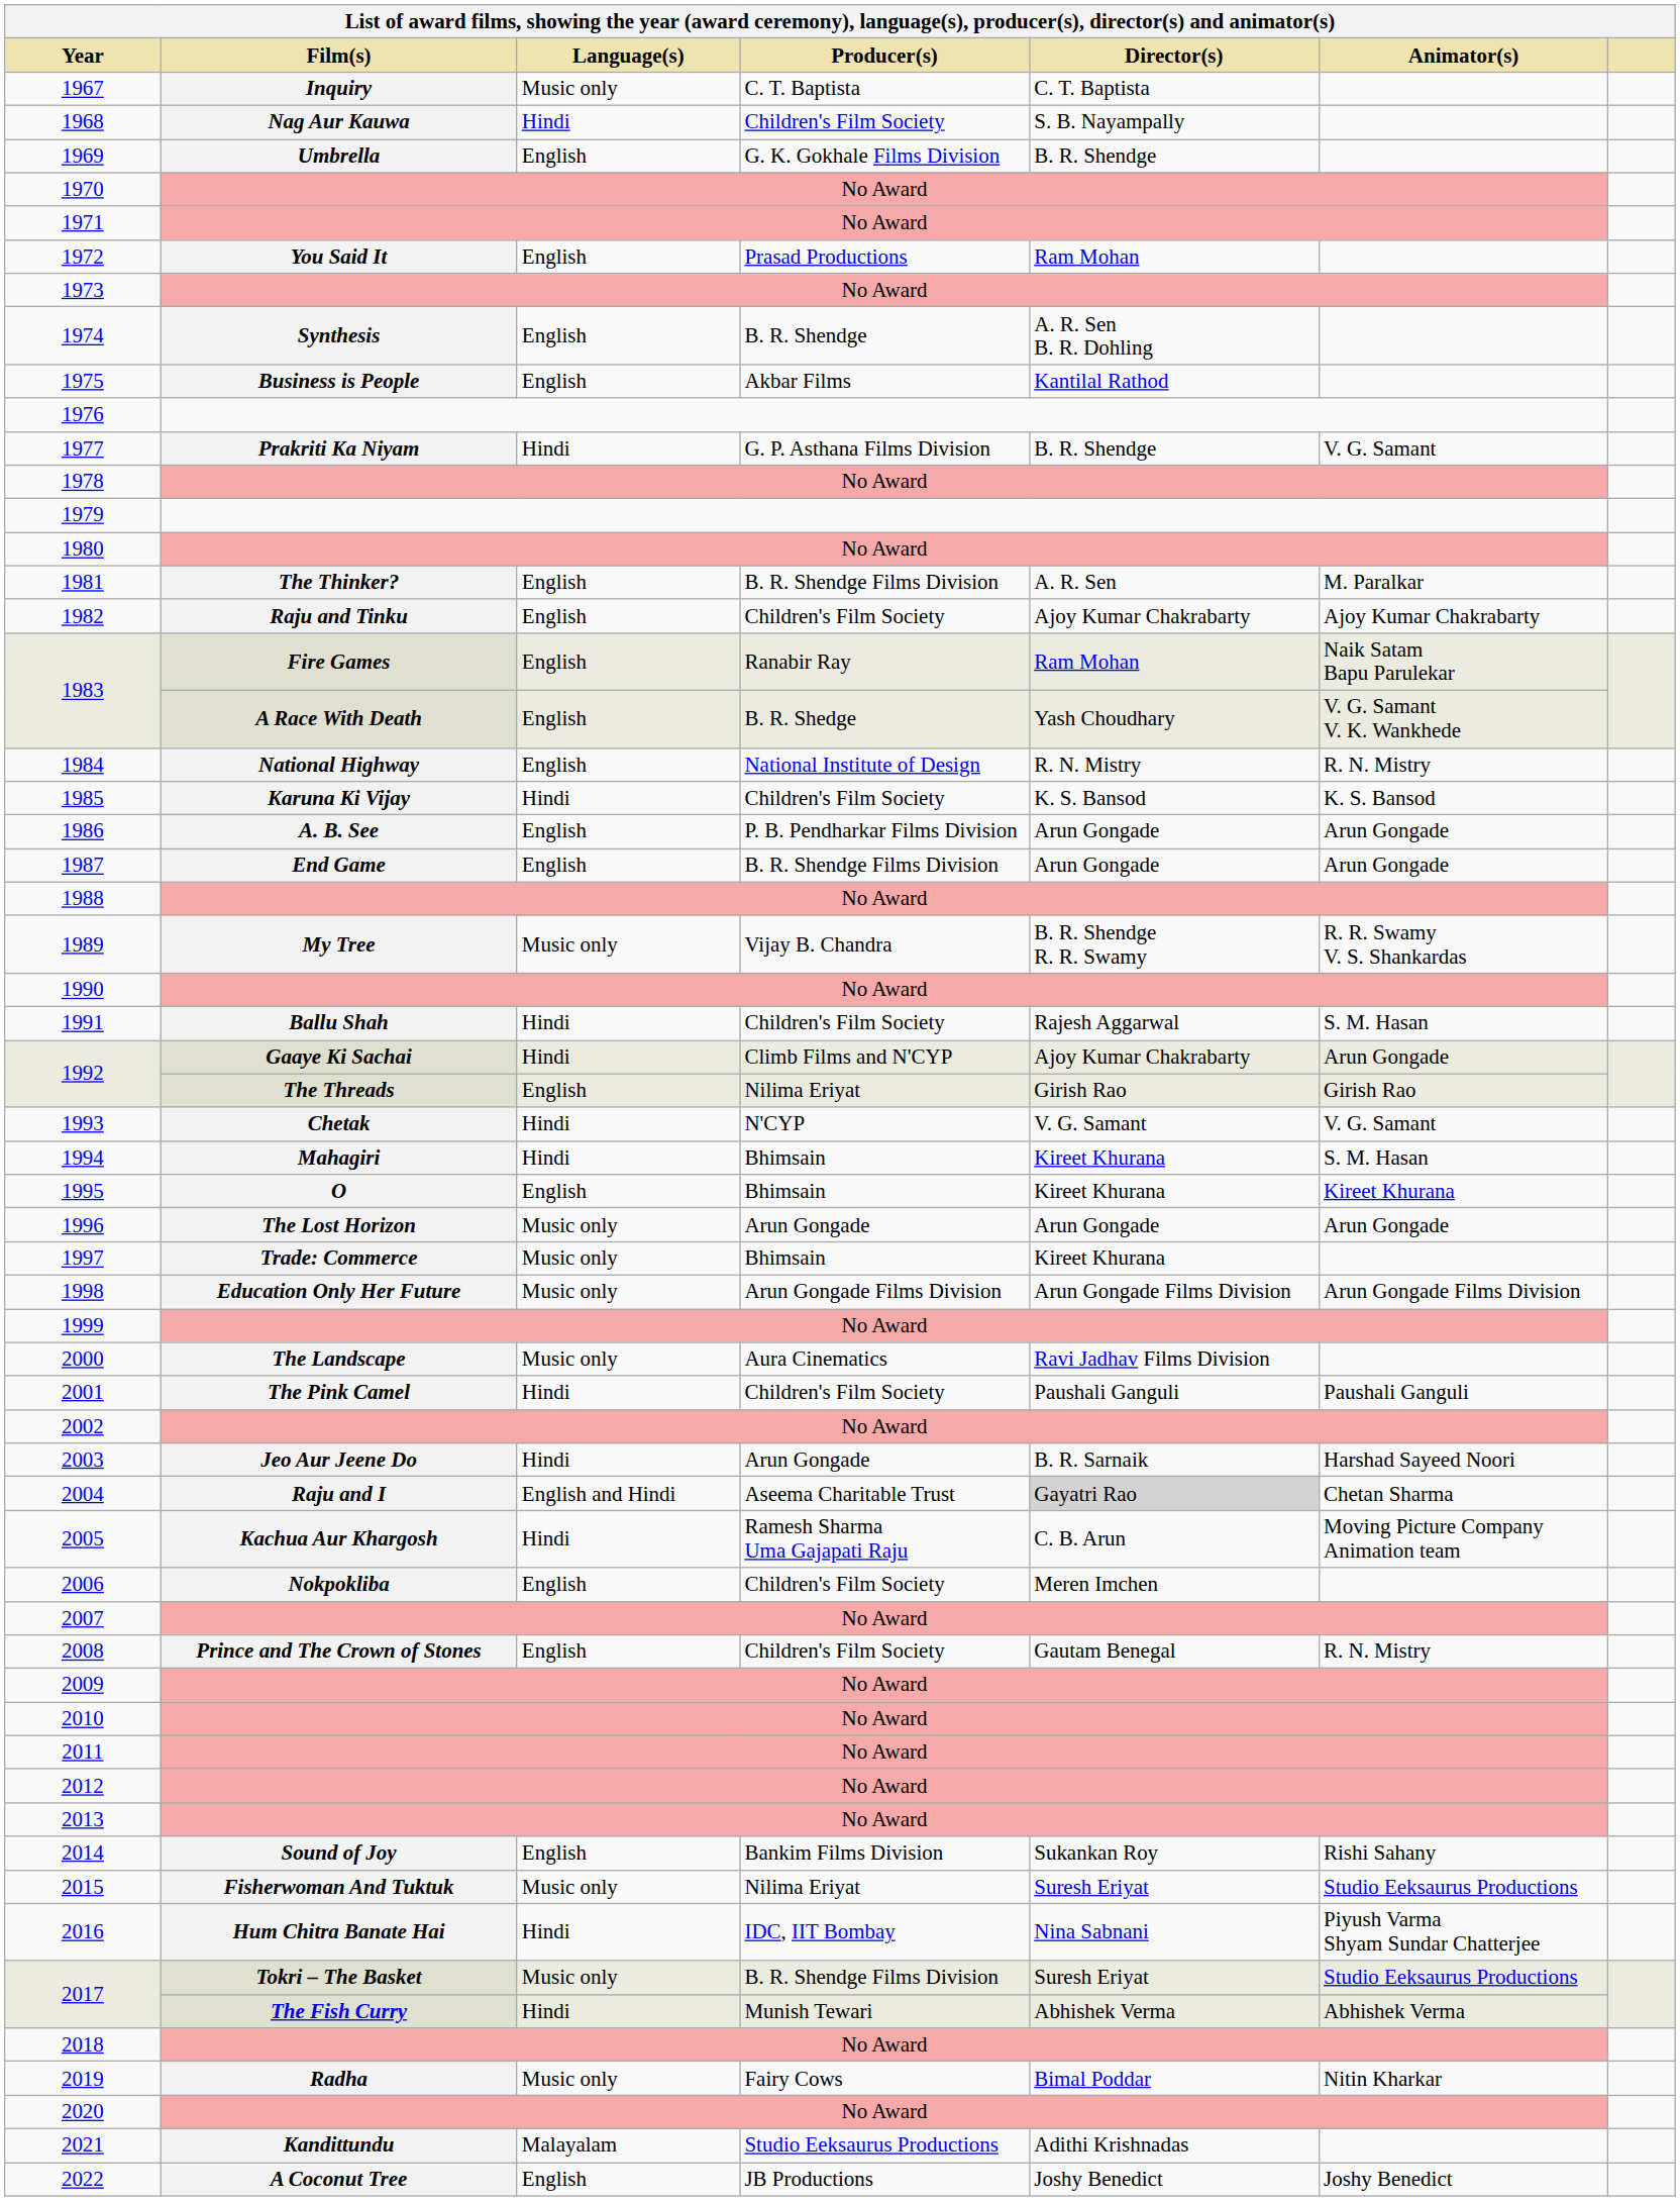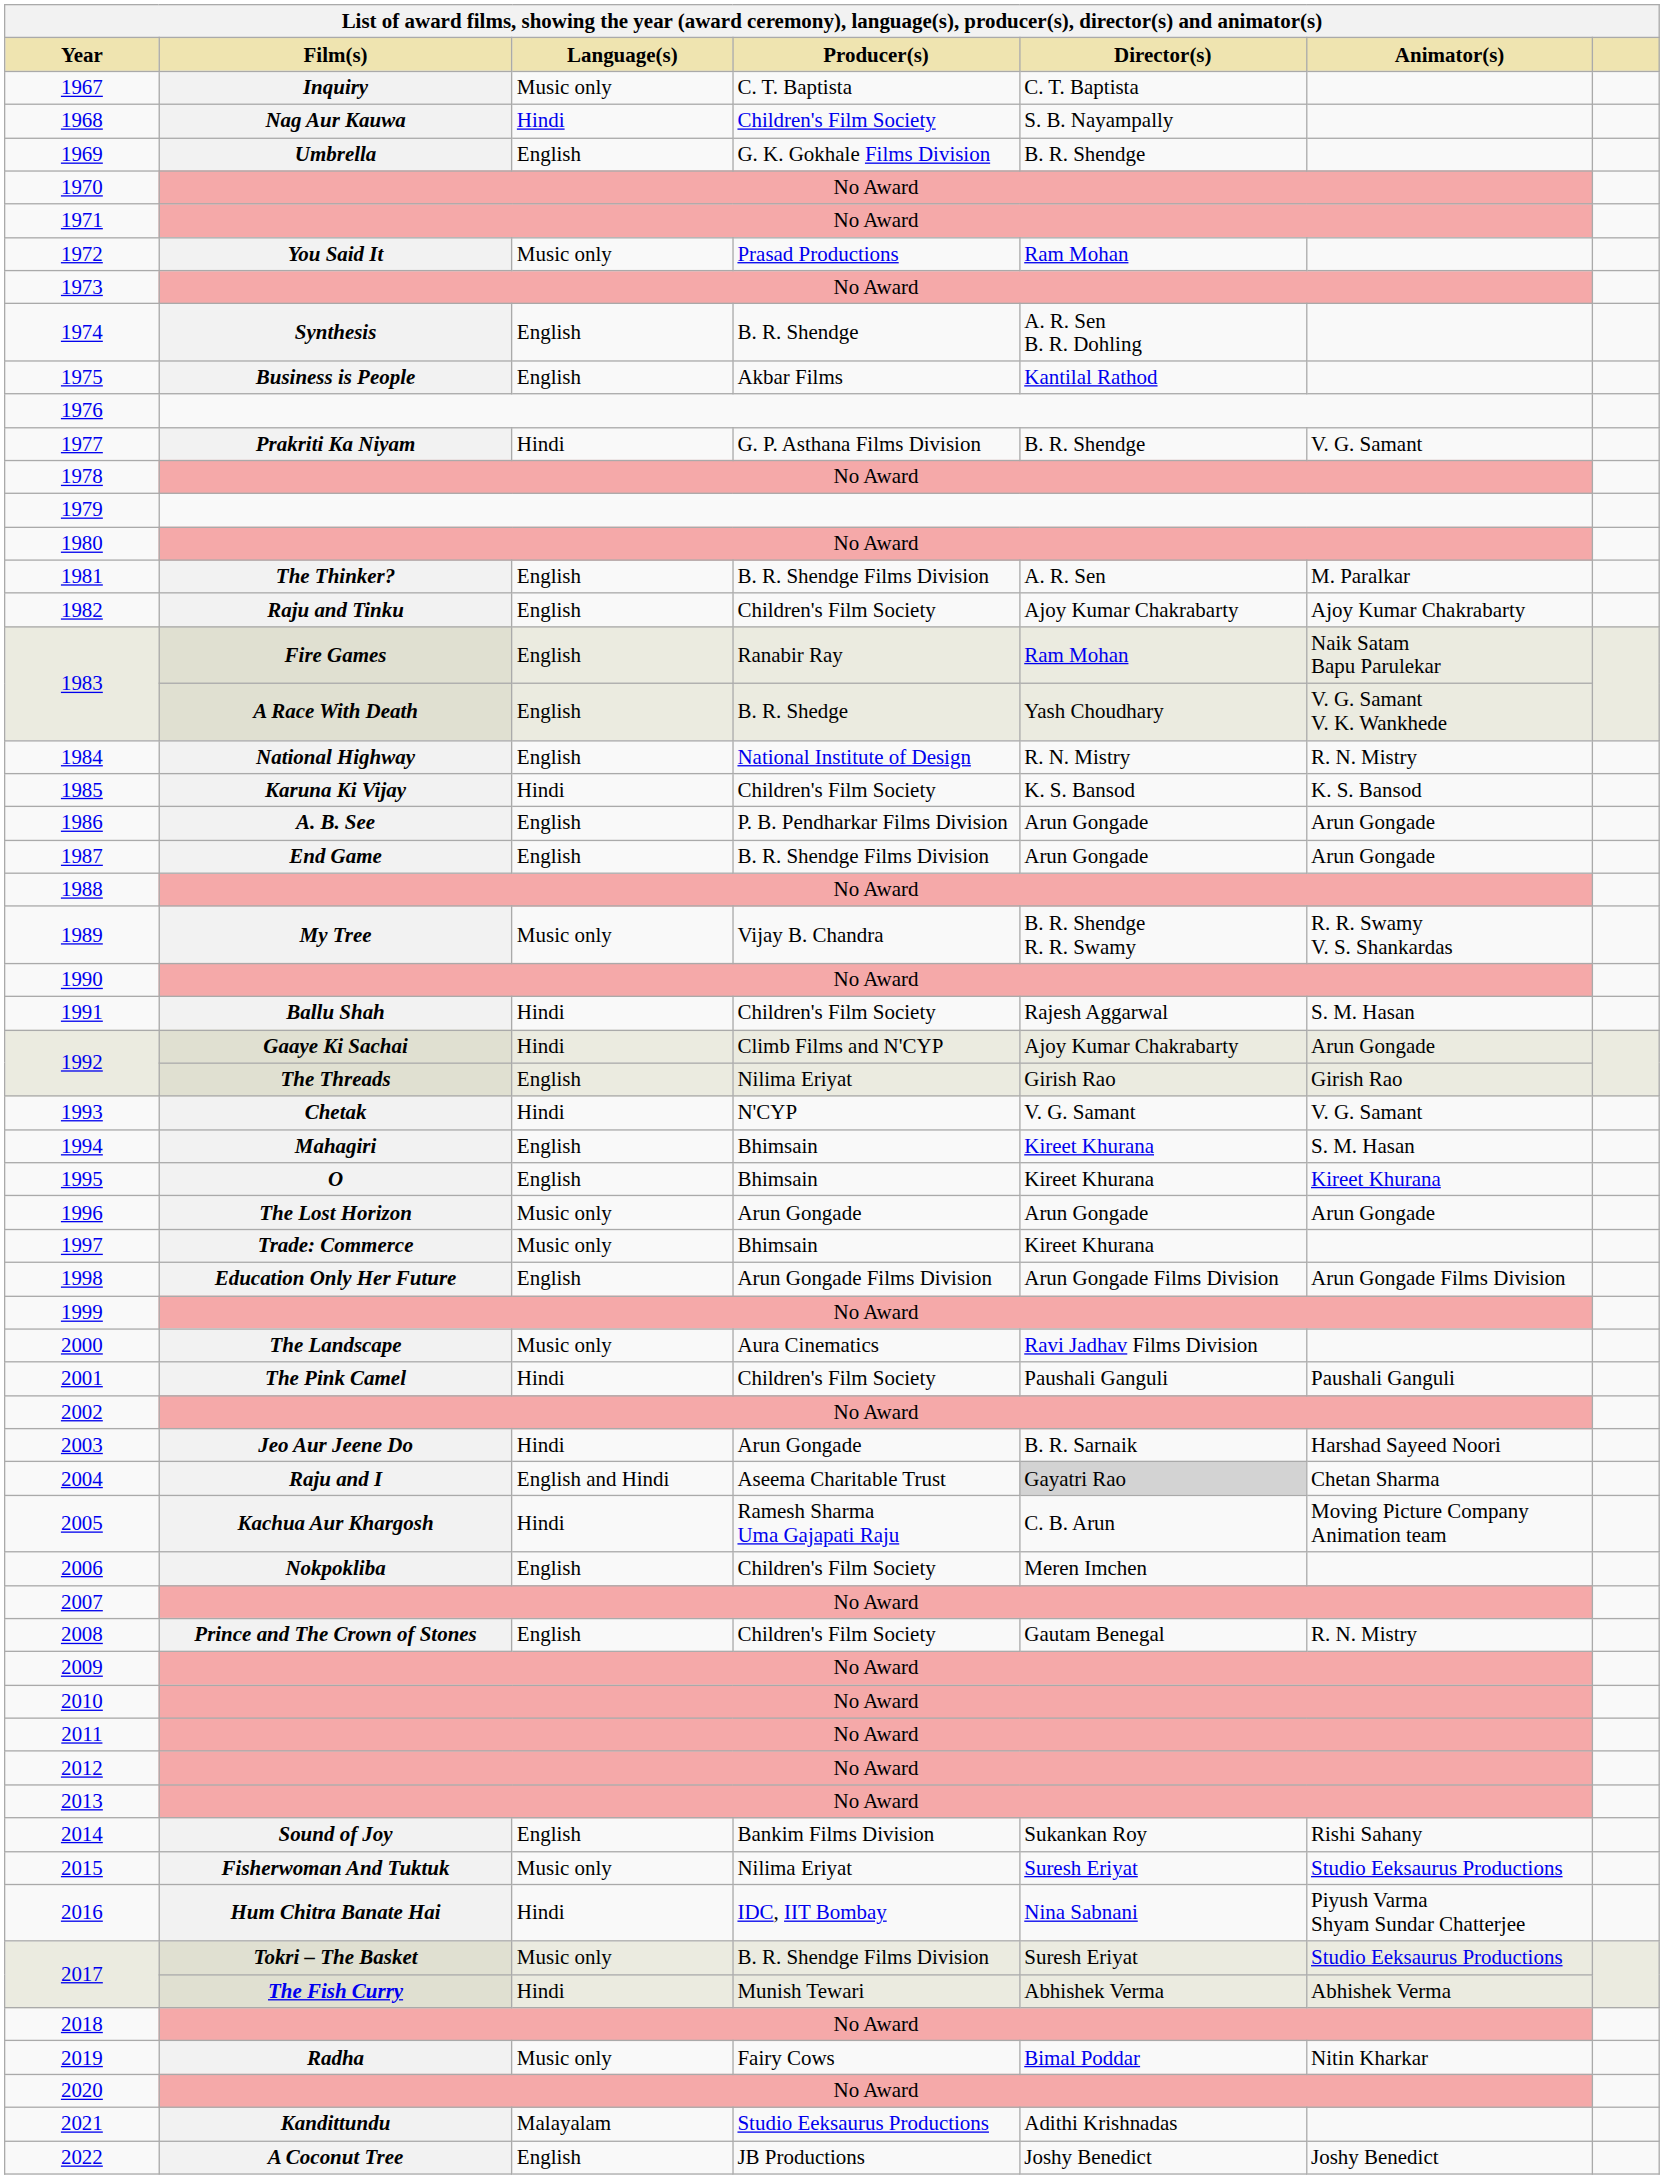1972 | Language(s): English -> Music only
1994 | Language(s): Hindi -> English
1998 | Language(s): Music only -> English
